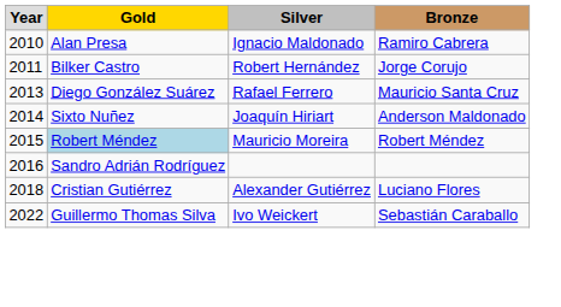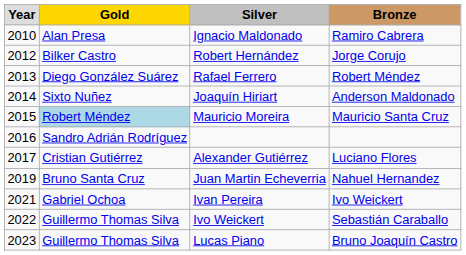Robert Hernández | column 1: 2011 -> 2012
Rafael Ferrero | column 4: Mauricio Santa Cruz -> Robert Méndez
Mauricio Moreira | column 4: Robert Méndez -> Mauricio Santa Cruz
Alexander Gutiérrez | column 1: 2018 -> 2017
+ row: 2019 | Bruno Santa Cruz | Juan Martin Echeverria | Nahuel Hernandez
+ row: 2021 | Gabriel Ochoa | Ivan Pereira | Ivo Weickert
+ row: 2023 | Guillermo Thomas Silva | Lucas Piano | Bruno Joaquín Castro
